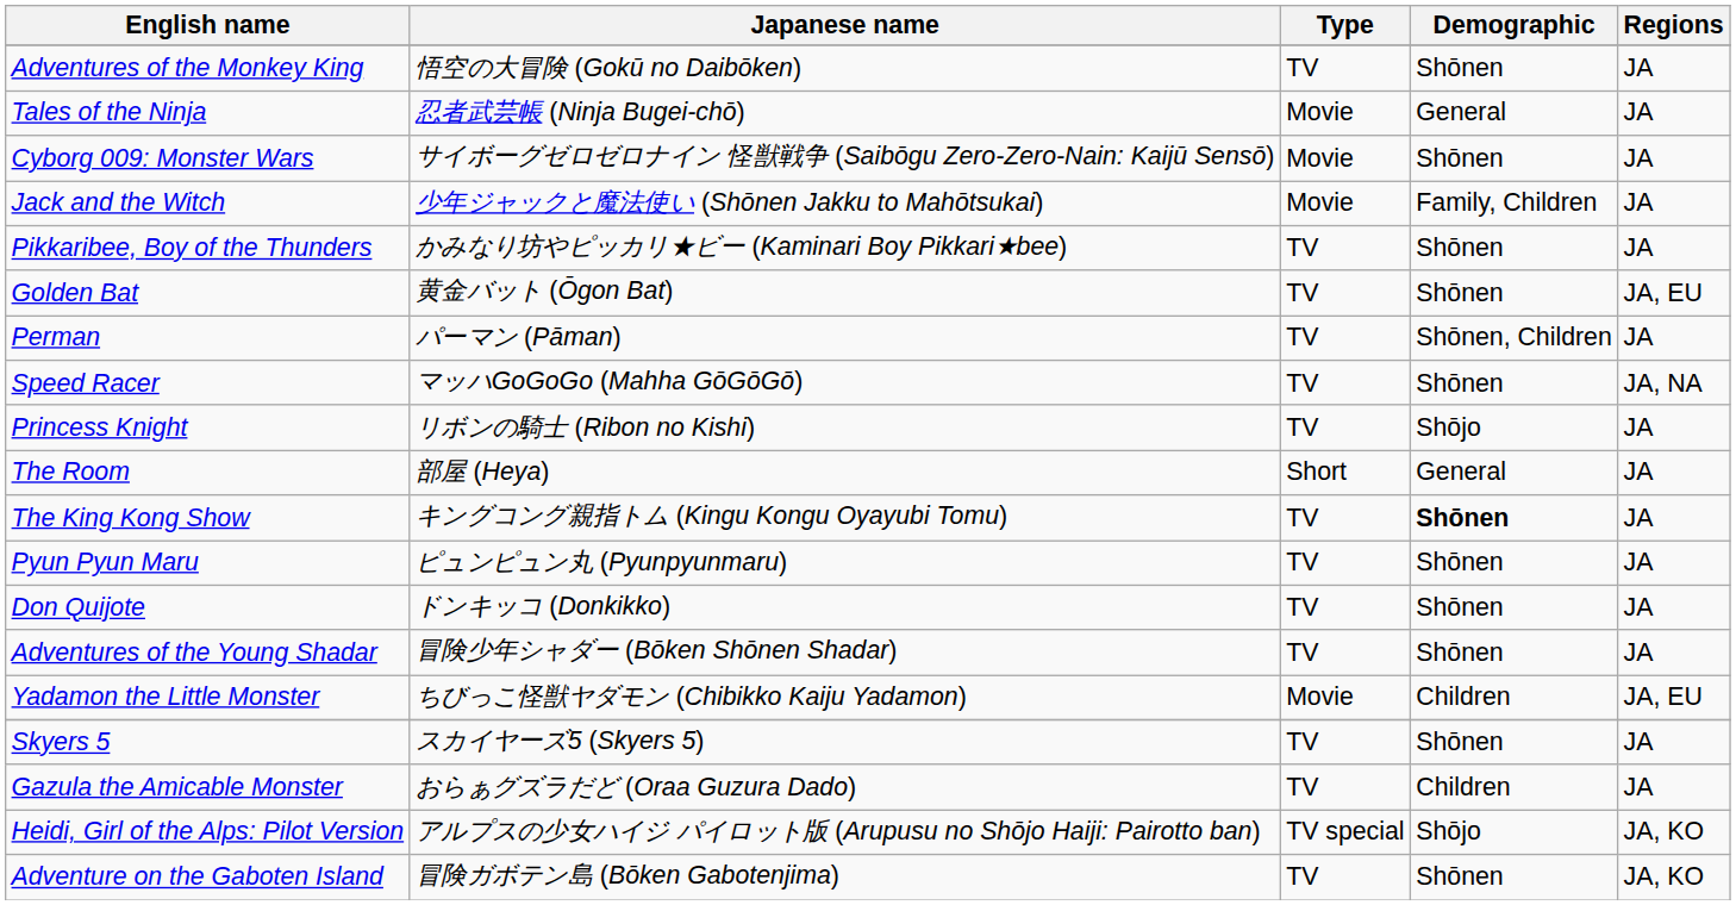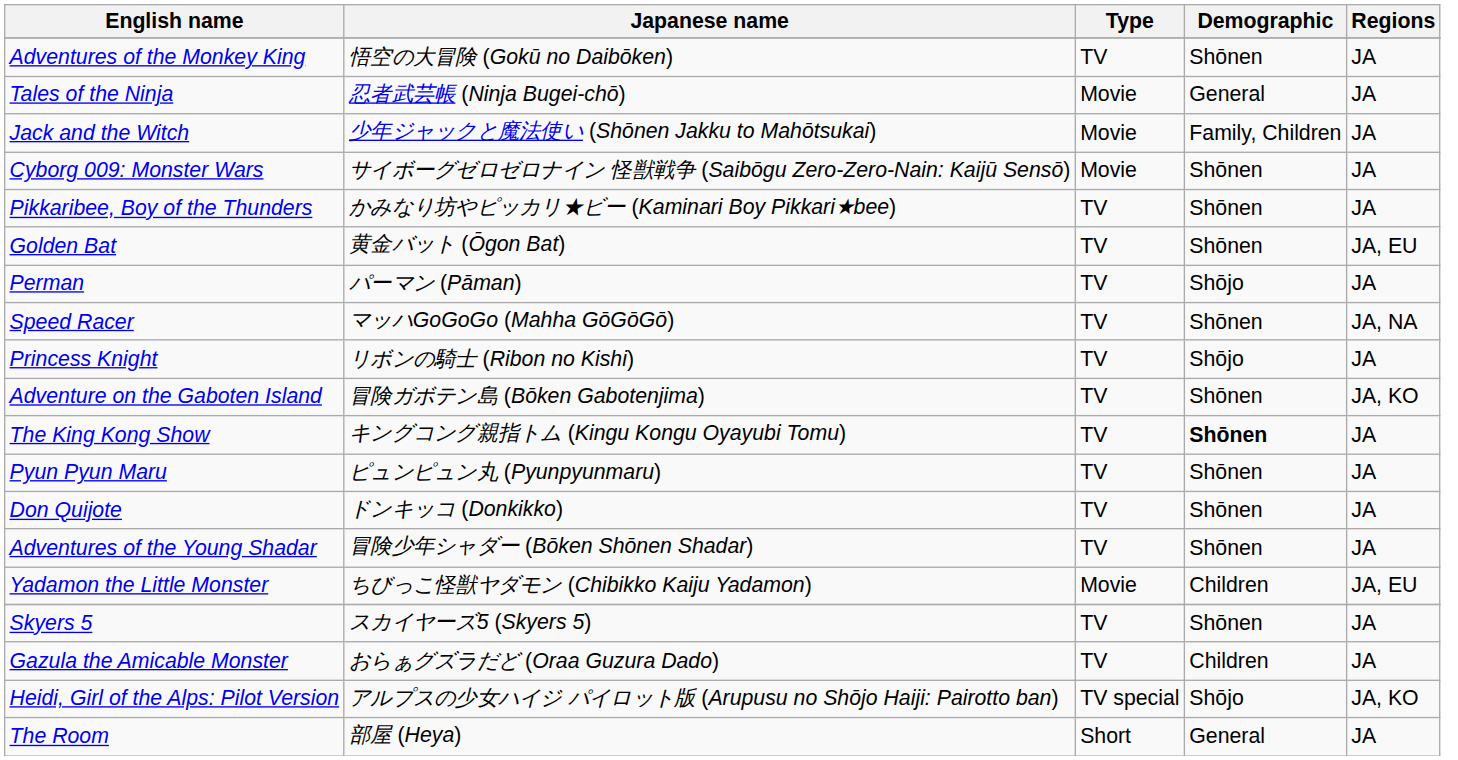rows swapped: Cyborg 009: Monster Wars <-> Jack and the Witch
Perman | Demographic: Shōnen, Children -> Shōjo
rows swapped: Adventure on the Gaboten Island <-> The Room
